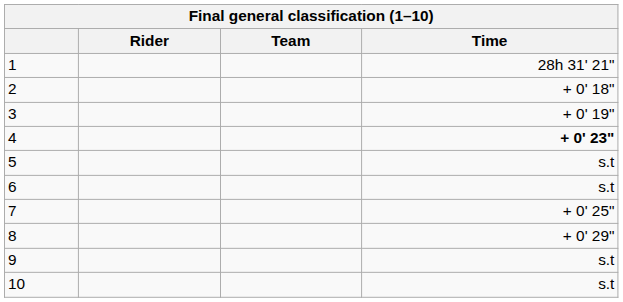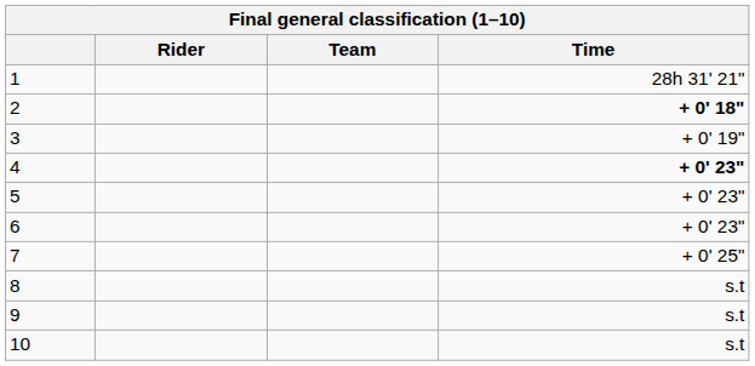2 | Time: normal -> bold
5 | Time: s.t -> + 0' 23"
6 | Time: s.t -> + 0' 23"
8 | Time: + 0' 29" -> s.t
